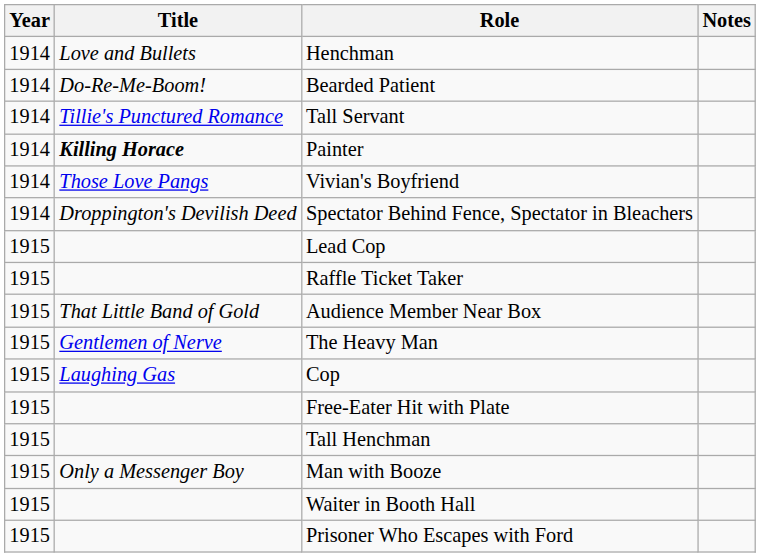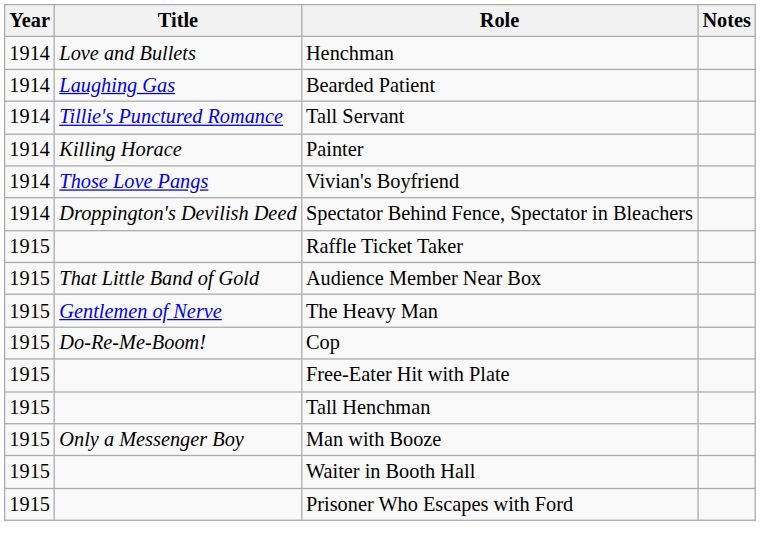Bearded Patient | Title: Do-Re-Me-Boom! -> Laughing Gas
Painter | Title: bold -> normal
- row: 1915 | Lead Cop
Cop | Title: Laughing Gas -> Do-Re-Me-Boom!
